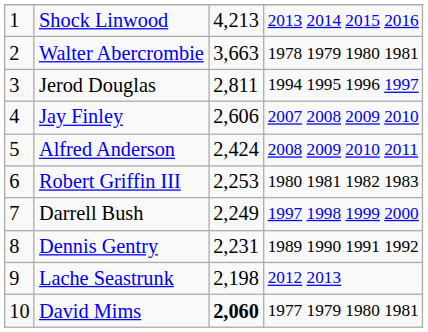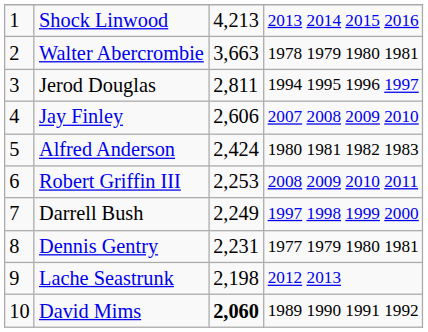Alfred Anderson | column 4: 2008 2009 2010 2011 -> 1980 1981 1982 1983
Robert Griffin III | column 4: 1980 1981 1982 1983 -> 2008 2009 2010 2011
Dennis Gentry | column 4: 1989 1990 1991 1992 -> 1977 1979 1980 1981
David Mims | column 4: 1977 1979 1980 1981 -> 1989 1990 1991 1992
